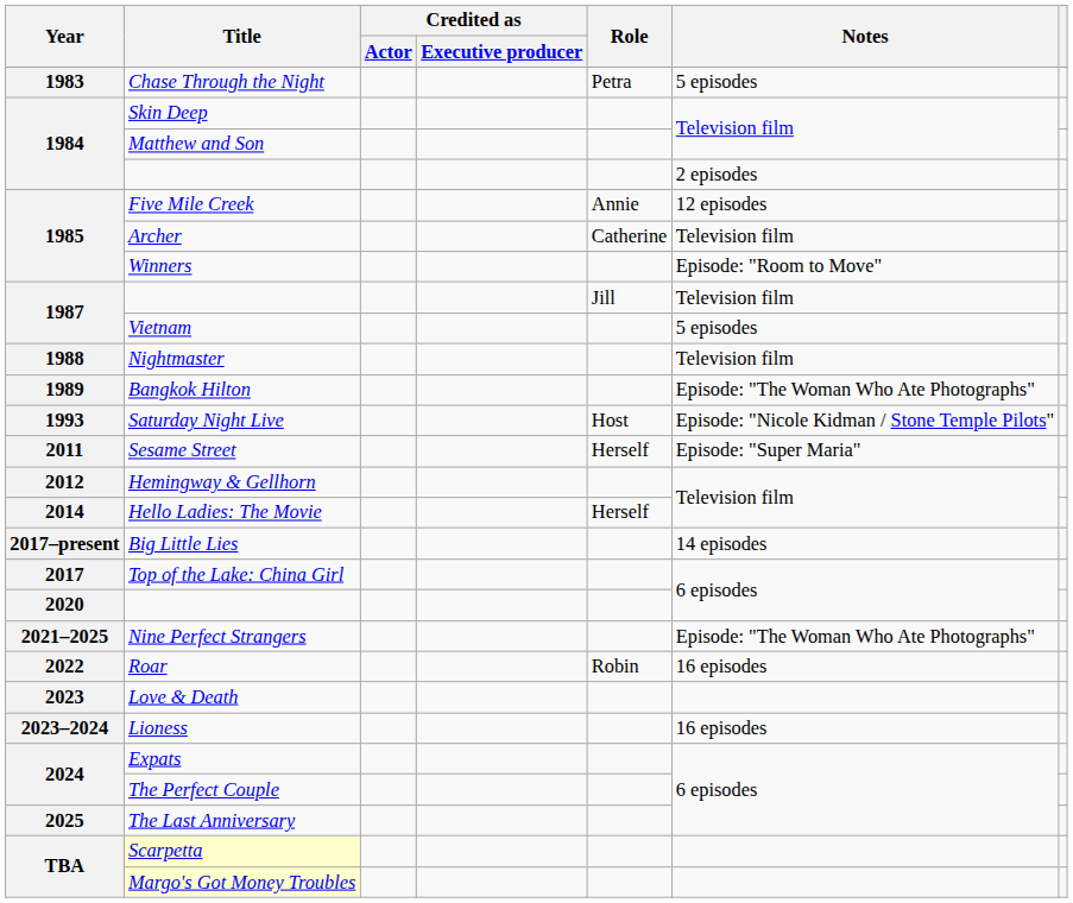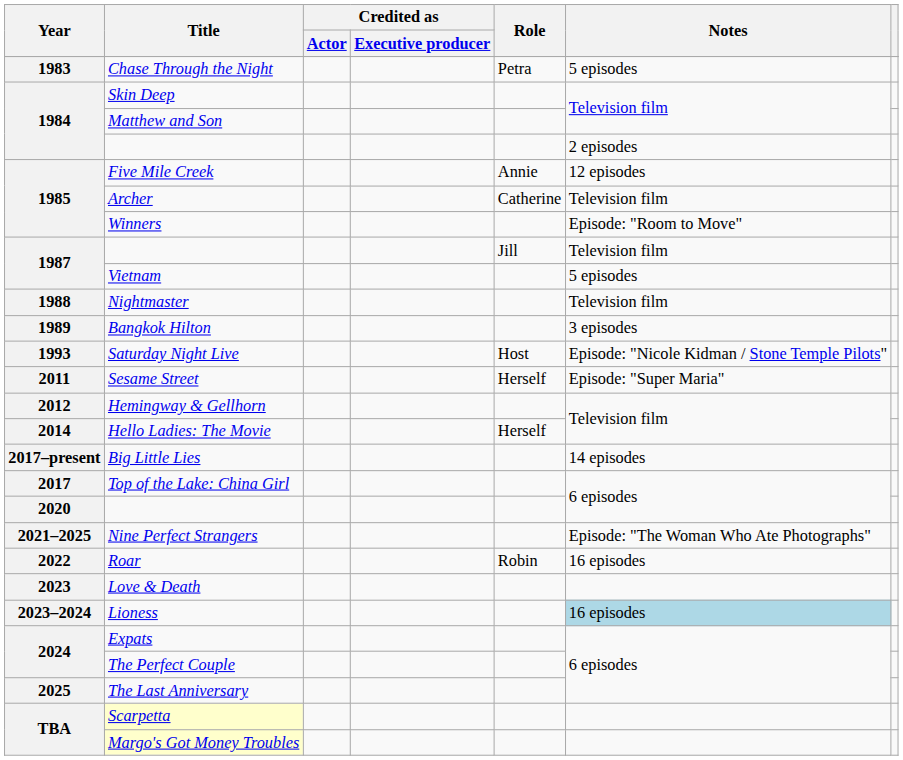Bangkok Hilton | Notes: Episode: "The Woman Who Ate Photographs" -> 3 episodes
Lioness | Notes: no background -> lightblue background
